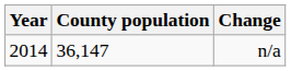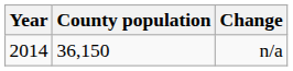n/a | County population: 36,147 -> 36,150
